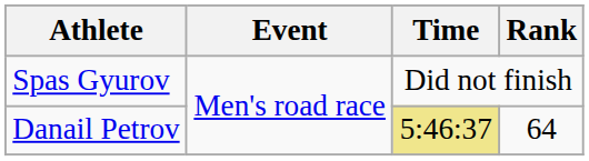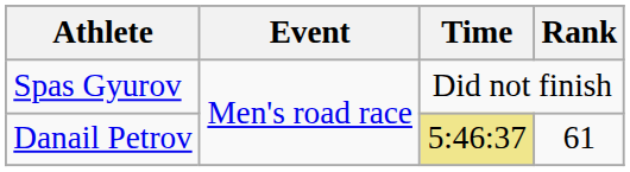Danail Petrov | Rank: 64 -> 61
